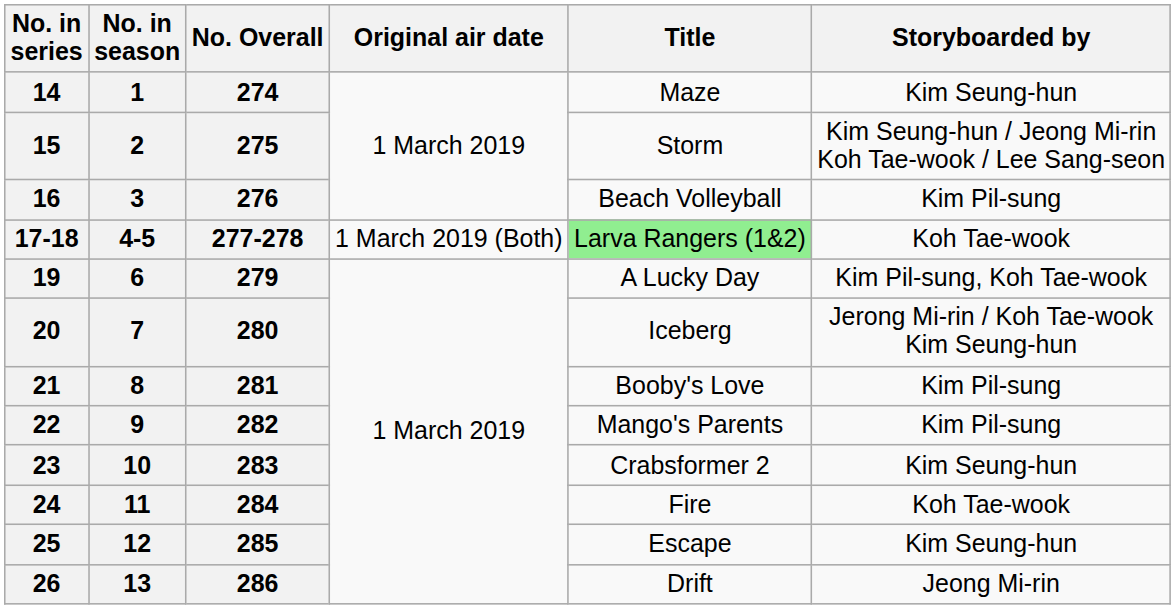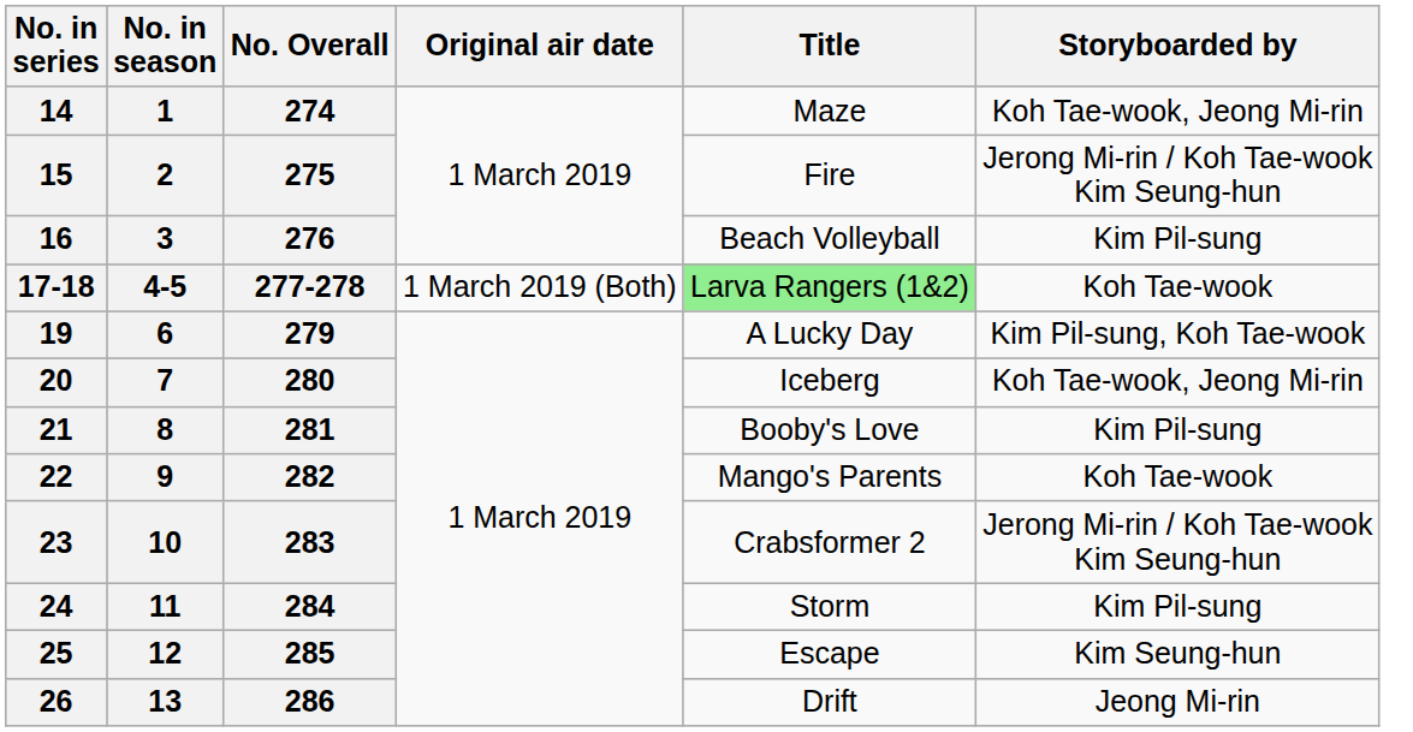14 | Storyboarded by: Kim Seung-hun -> Koh Tae-wook, Jeong Mi-rin
15 | Title: Storm -> Fire
15 | Storyboarded by: Kim Seung-hun / Jeong Mi-rin Koh Tae-wook / Lee Sang-seon -> Jerong Mi-rin / Koh Tae-wook Kim Seung-hun
20 | Storyboarded by: Jerong Mi-rin / Koh Tae-wook Kim Seung-hun -> Koh Tae-wook, Jeong Mi-rin
22 | Storyboarded by: Kim Pil-sung -> Koh Tae-wook
23 | Storyboarded by: Kim Seung-hun -> Jerong Mi-rin / Koh Tae-wook Kim Seung-hun
24 | Title: Fire -> Storm
24 | Storyboarded by: Koh Tae-wook -> Kim Pil-sung
